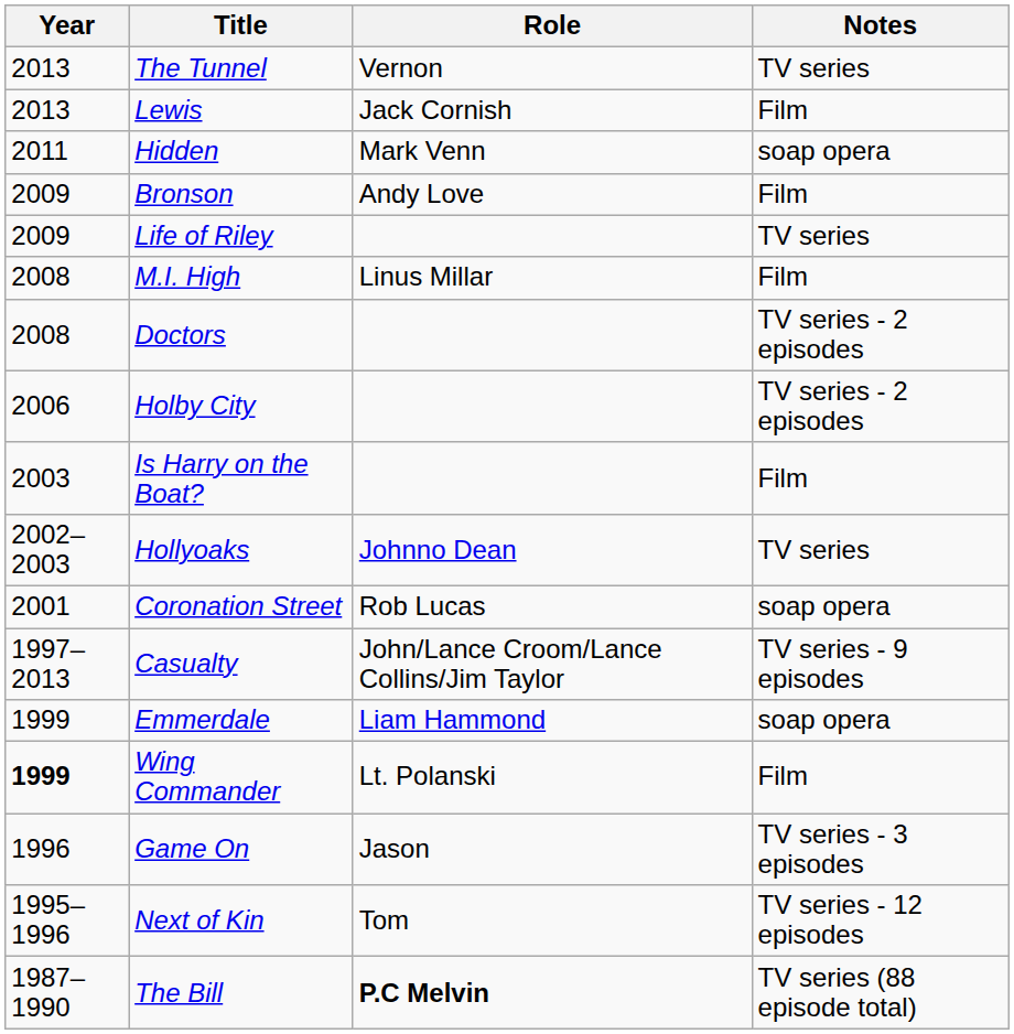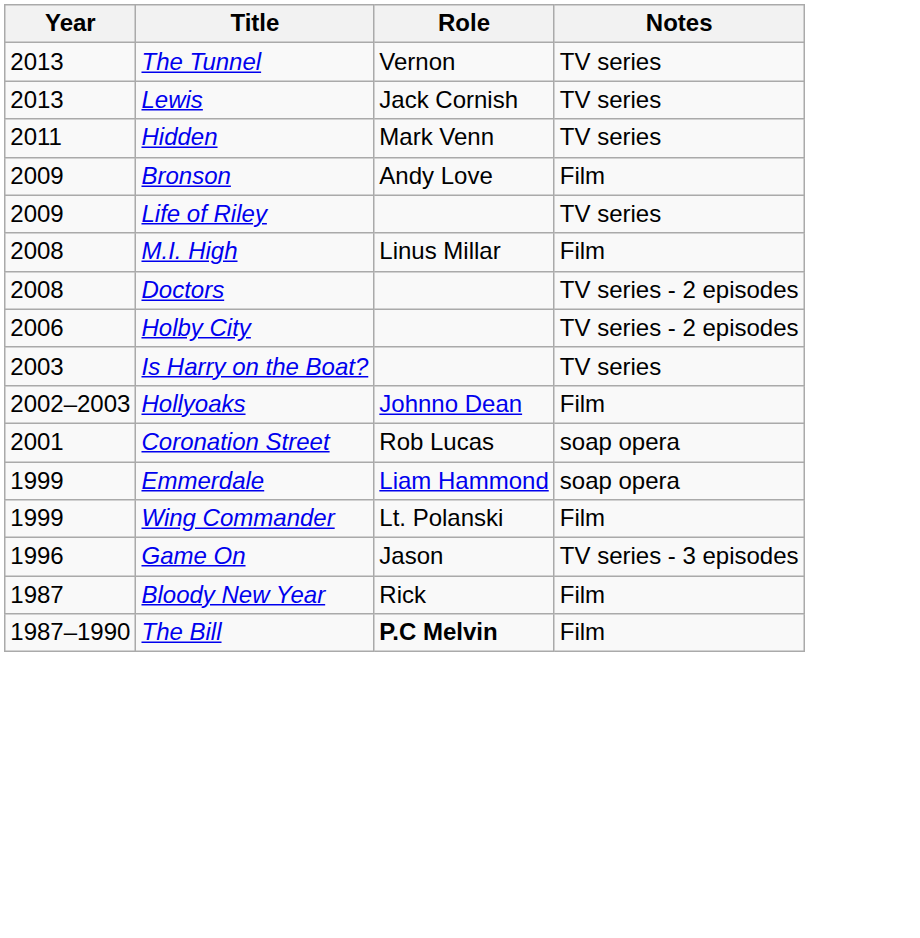Lewis | Notes: Film -> TV series
Hidden | Notes: soap opera -> TV series
Is Harry on the Boat? | Notes: Film -> TV series
Hollyoaks | Notes: TV series -> Film
- row: 1997–2013 | Casualty | John/Lance Croom/Lance Collins/Jim Taylor | TV series - 9 episodes
Wing Commander | Year: bold -> normal
- row: 1995–1996 | Next of Kin | Tom | TV series - 12 episodes
+ row: 1987 | Bloody New Year | Rick | Film
The Bill | Notes: TV series (88 episode total) -> Film
